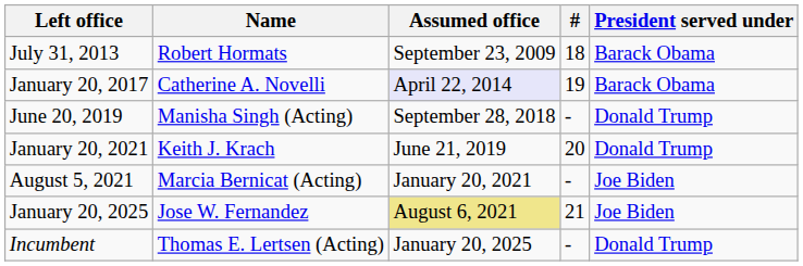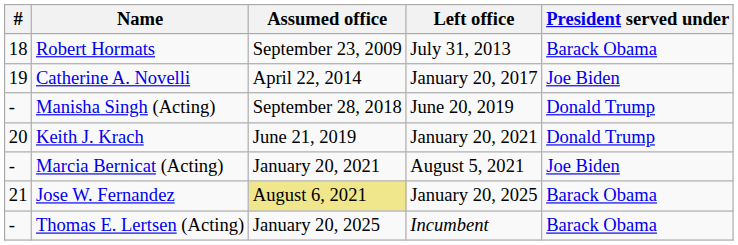columns swapped: # <-> Left office
Catherine A. Novelli | Assumed office: lavender background -> no background
Catherine A. Novelli | President served under: Barack Obama -> Joe Biden
Jose W. Fernandez | President served under: Joe Biden -> Barack Obama
Thomas E. Lertsen (Acting) | President served under: Donald Trump -> Barack Obama
